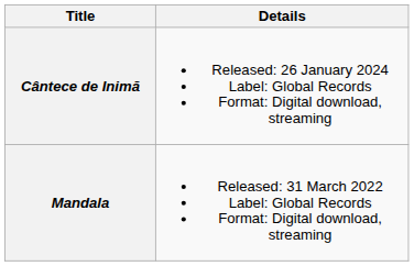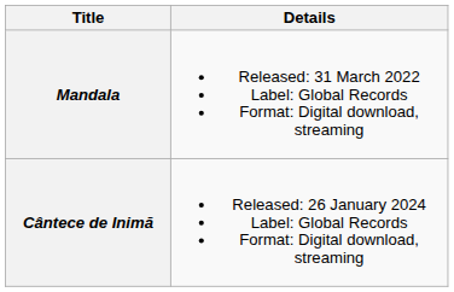rows swapped: Mandala <-> Cântece de Inimă
